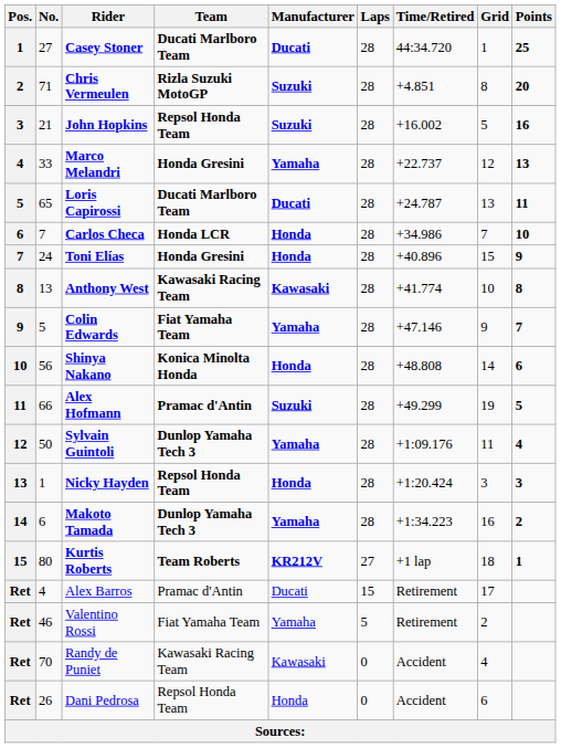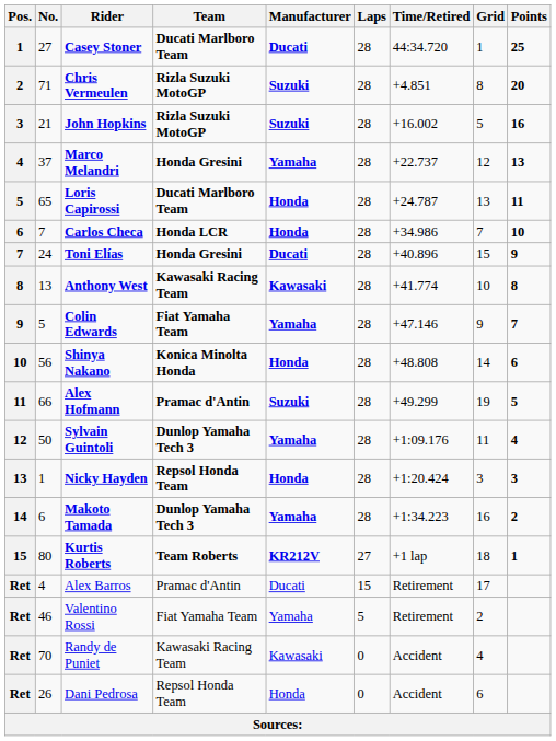John Hopkins | Team: Repsol Honda Team -> Rizla Suzuki MotoGP
Marco Melandri | No.: 33 -> 37
Loris Capirossi | Manufacturer: Ducati -> Honda
Toni Elías | Manufacturer: Honda -> Ducati
